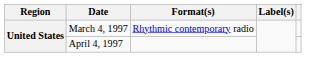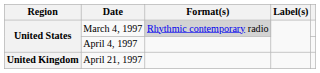March 4, 1997 | Format(s): no background -> lightgrey background
+ row: United Kingdom | April 21, 1997
